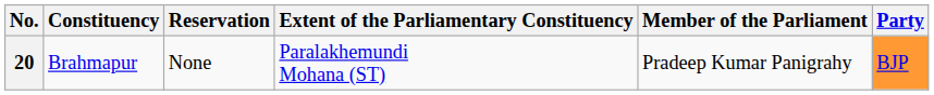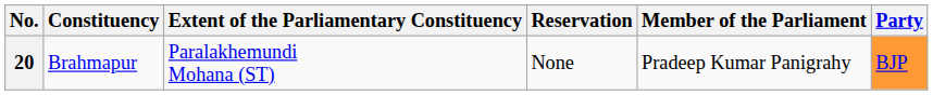columns swapped: Reservation <-> Extent of the Parliamentary Constituency
